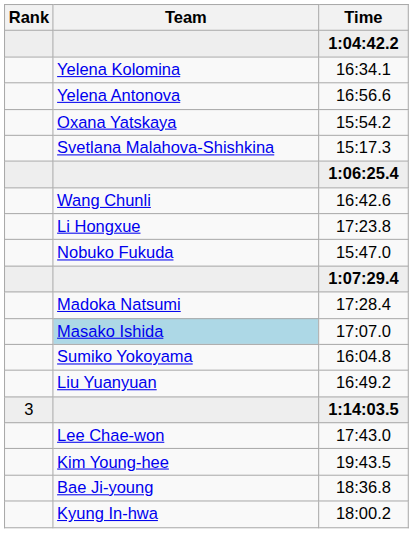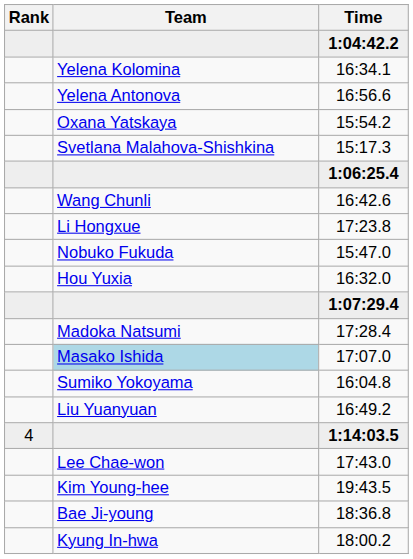+ row: Hou Yuxia | 16:32.0
1:14:03.5 | Rank: 3 -> 4
